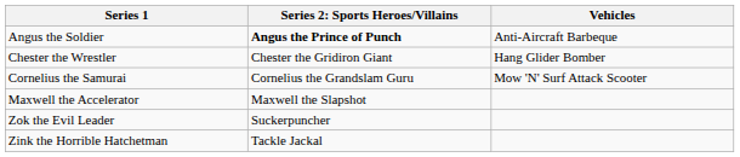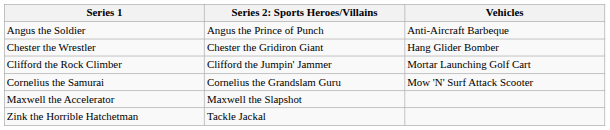Angus the Soldier | column 2: bold -> normal
+ row: Clifford the Rock Climber | Clifford the Jumpin' Jammer | Mortar Launching Golf Cart
- row: Zok the Evil Leader | Suckerpuncher
